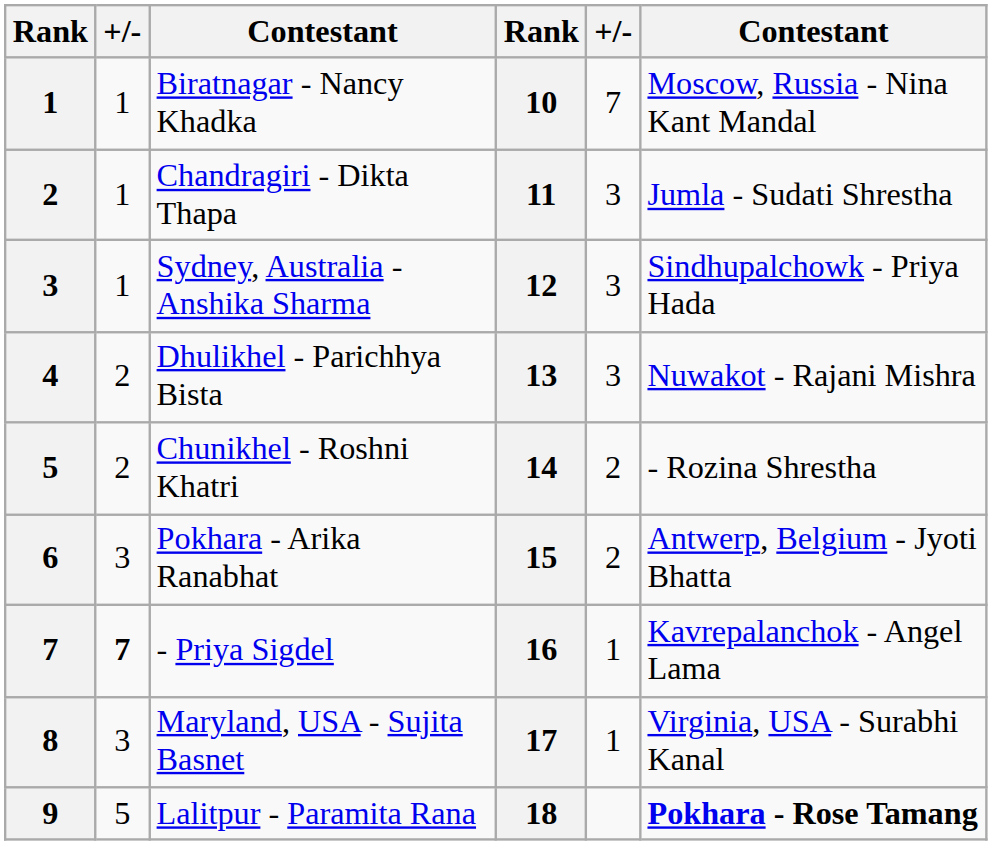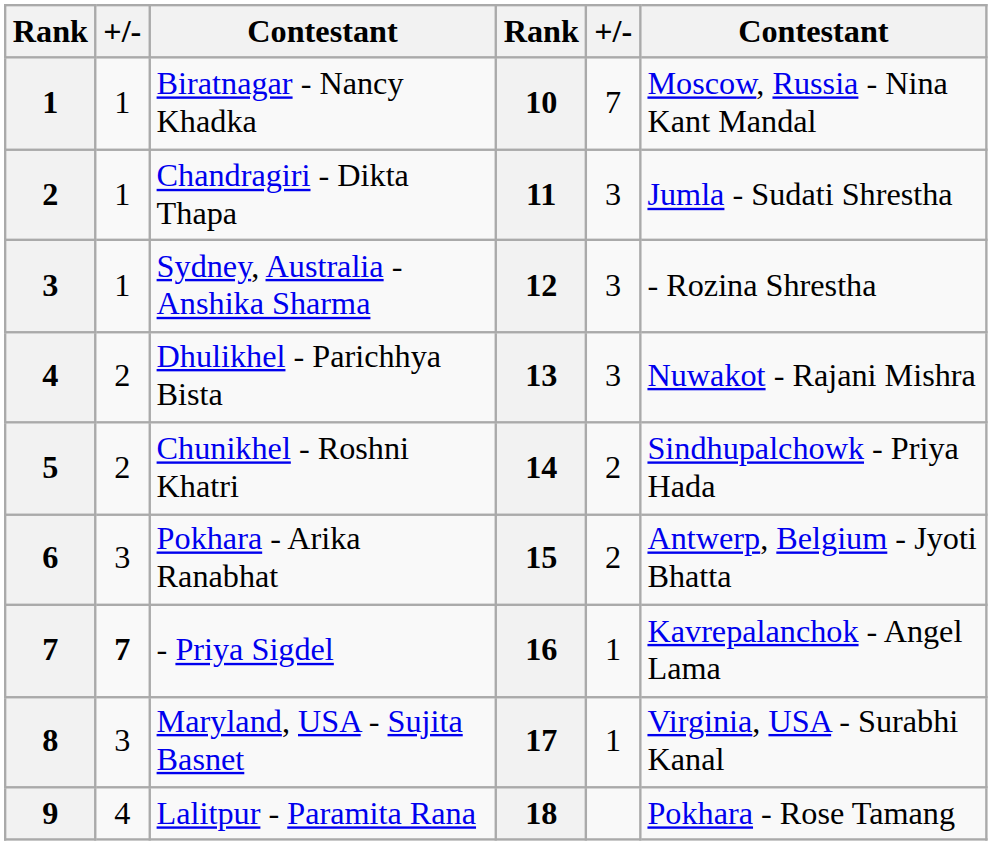Sydney, Australia - Anshika Sharma | column 6: Sindhupalchowk - Priya Hada -> - Rozina Shrestha
Chunikhel - Roshni Khatri | column 6: - Rozina Shrestha -> Sindhupalchowk - Priya Hada
Lalitpur - Paramita Rana | column 2: 5 -> 4
Lalitpur - Paramita Rana | column 6: bold -> normal
